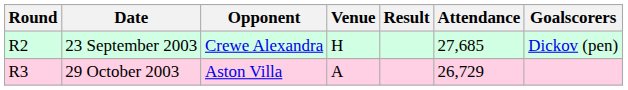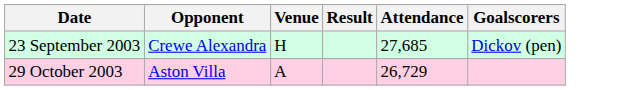- column: Round | R2 | R3
